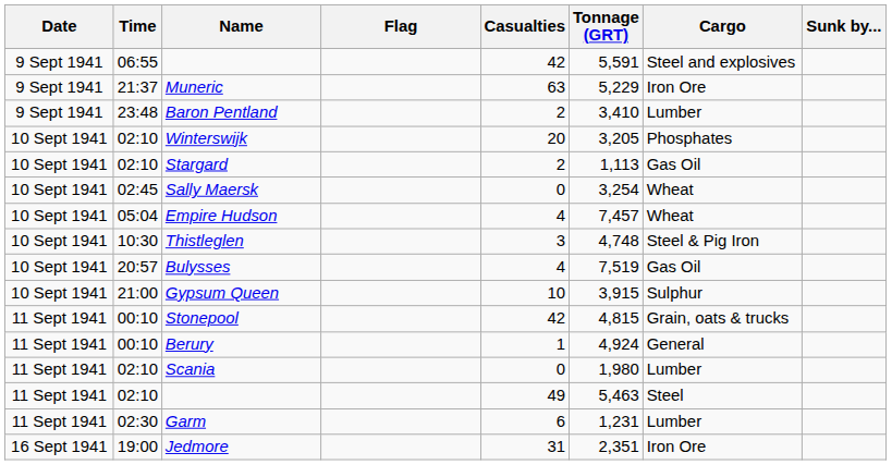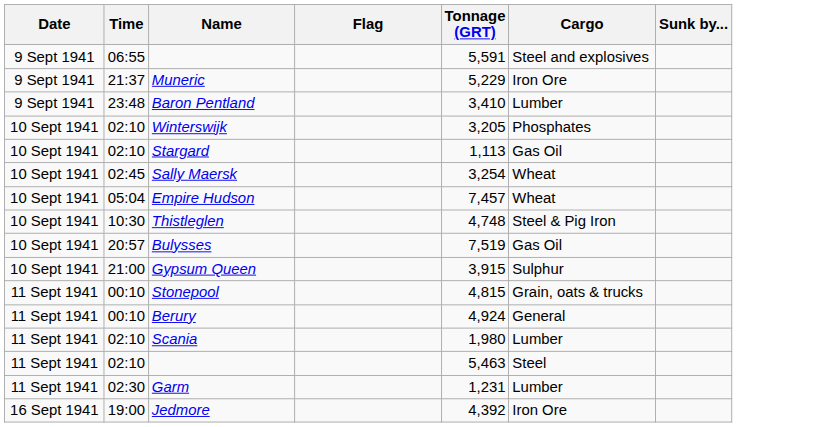- column: Casualties | 42 | 63 | 2 | 20 | 2 | 0 | 4 | 3 | 4 | 10 | 42 | 1 | 0 | 49 | 6 | 31
Jedmore | Tonnage (GRT): 2,351 -> 4,392
